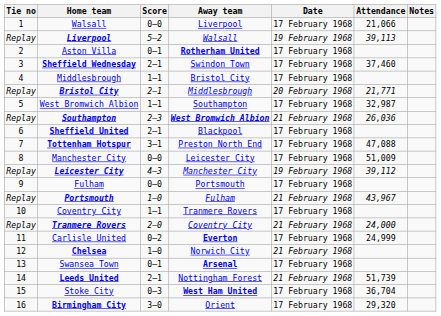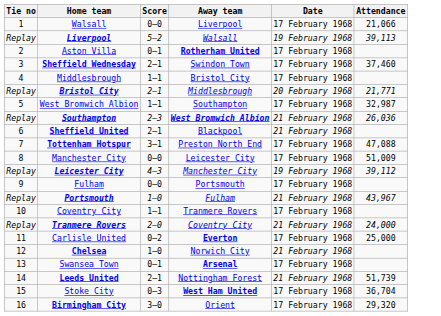- column: Notes
Sheffield United | Date: 17 February 1968 -> 21 February 1968
Carlisle United | Attendance: 24,999 -> 25,000
